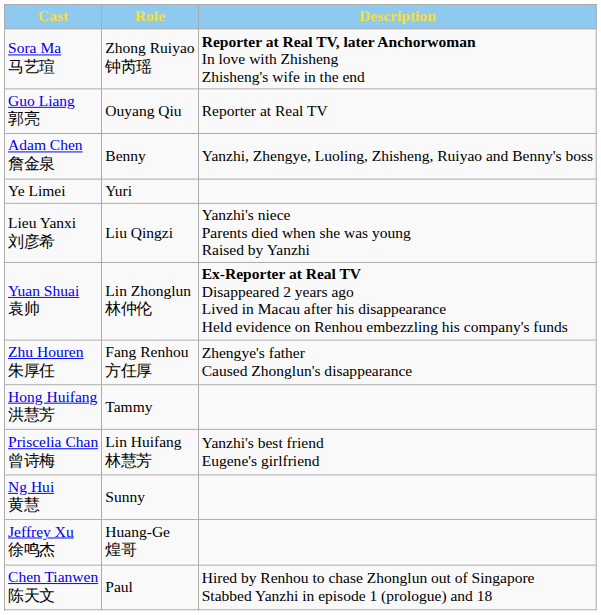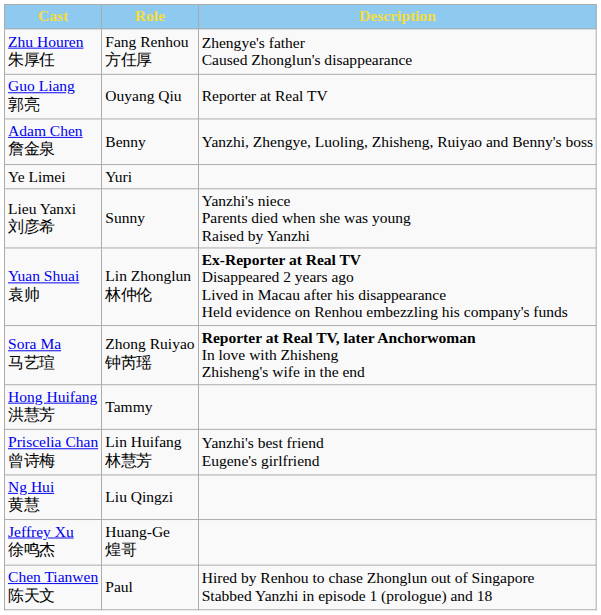rows swapped: Sora Ma 马艺瑄 <-> Zhu Houren 朱厚任
Lieu Yanxi 刘彦希 | Role: Liu Qingzi -> Sunny
Ng Hui 黄慧 | Role: Sunny -> Liu Qingzi
